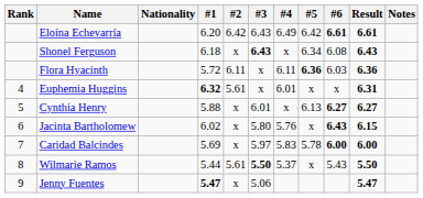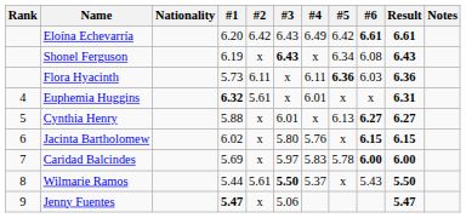Shonel Ferguson | #1: 6.18 -> 6.19
Flora Hyacinth | #1: 5.72 -> 5.73
Jacinta Bartholomew | #6: 6.43 -> 6.15
